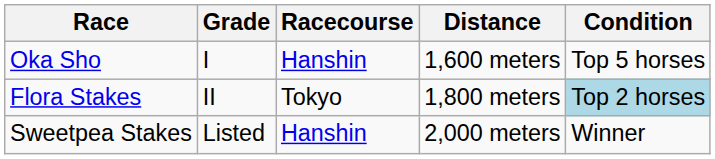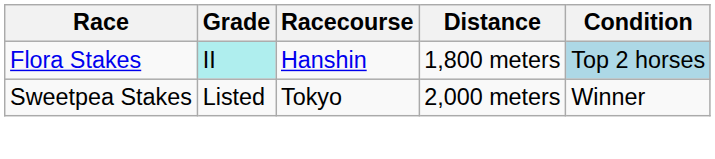- row: Oka Sho | I | Hanshin | 1,600 meters | Top 5 horses
Flora Stakes | Grade: no background -> paleturquoise background
Flora Stakes | Racecourse: Tokyo -> Hanshin
Sweetpea Stakes | Racecourse: Hanshin -> Tokyo
